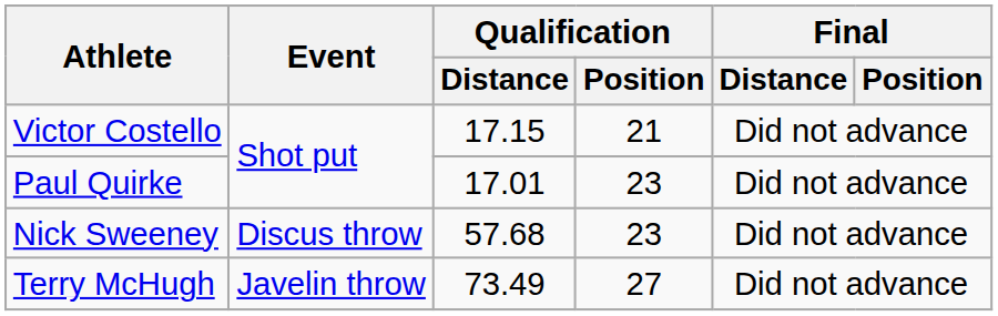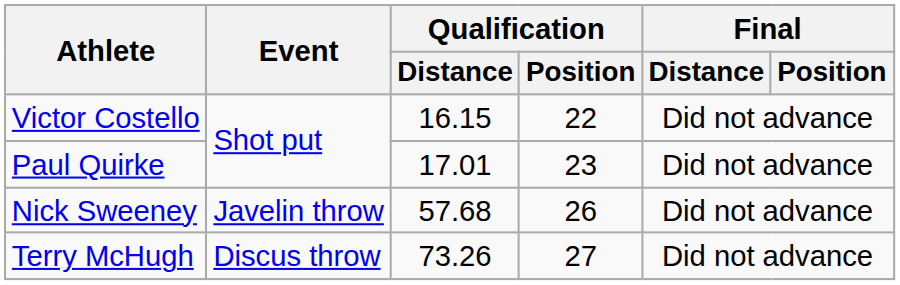Victor Costello | Qualification / Distance: 17.15 -> 16.15
Victor Costello | Qualification / Position: 21 -> 22
Nick Sweeney | Event: Discus throw -> Javelin throw
Nick Sweeney | Qualification / Position: 23 -> 26
Terry McHugh | Event: Javelin throw -> Discus throw
Terry McHugh | Qualification / Distance: 73.49 -> 73.26
